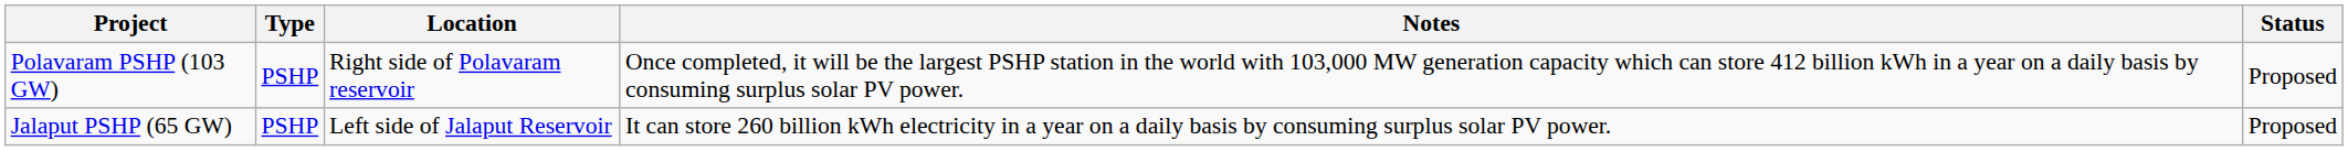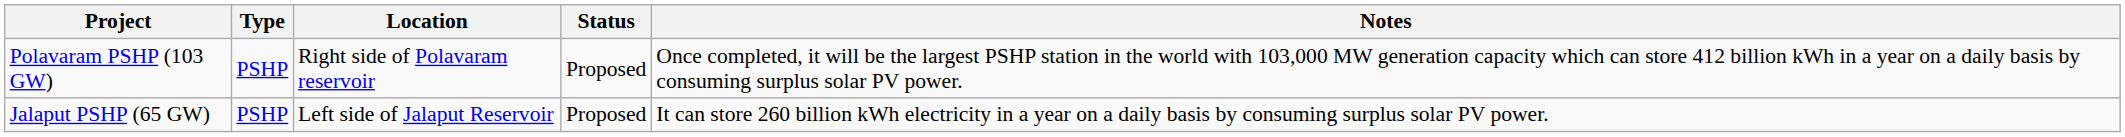columns swapped: Status <-> Notes
